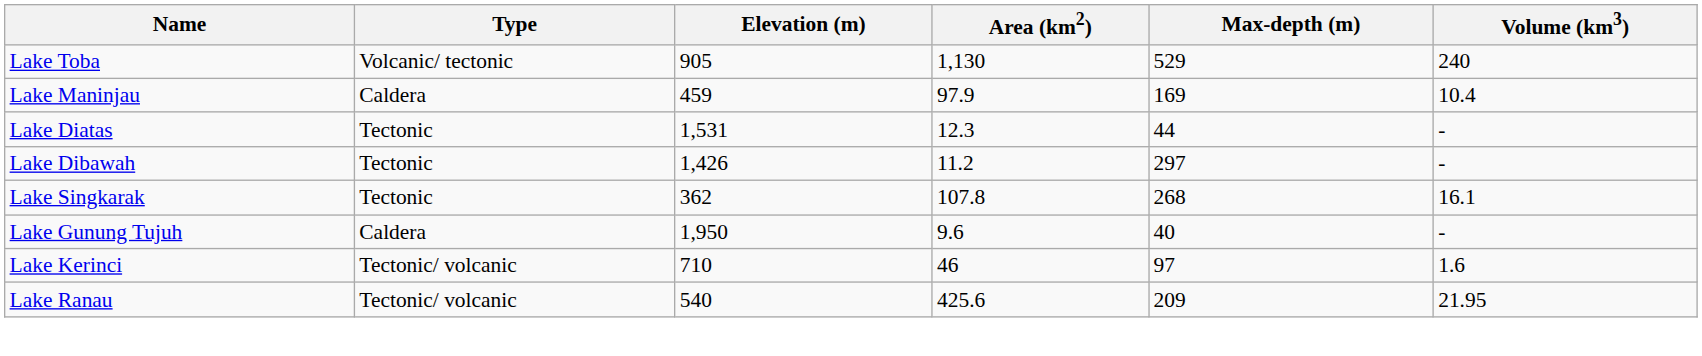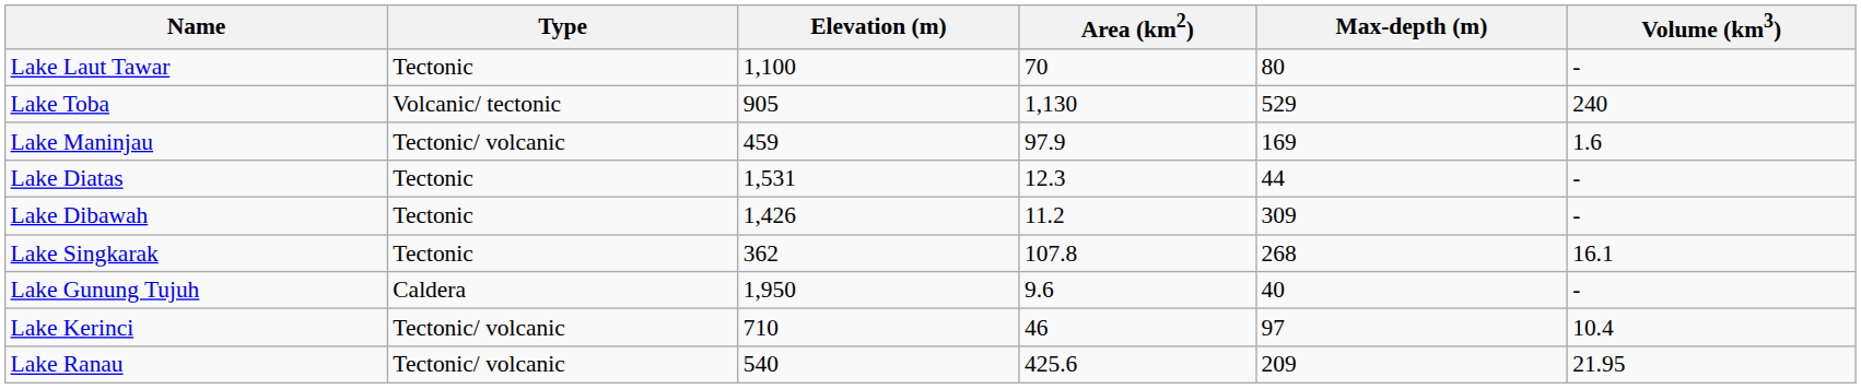+ row: Lake Laut Tawar | Tectonic | 1,100 | 70 | 80 | -
Lake Maninjau | Type: Caldera -> Tectonic/ volcanic
Lake Maninjau | Volume (km3): 10.4 -> 1.6
Lake Dibawah | Max-depth (m): 297 -> 309
Lake Kerinci | Volume (km3): 1.6 -> 10.4
